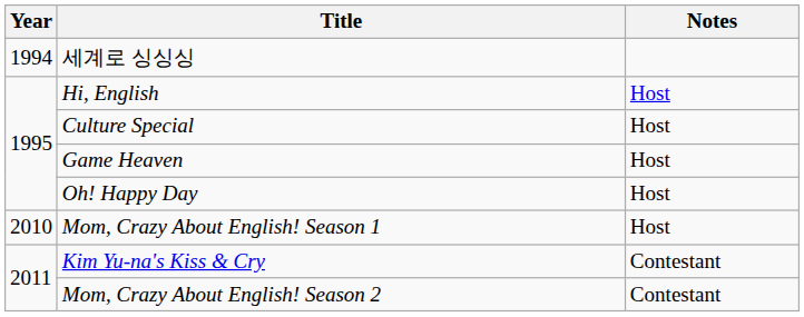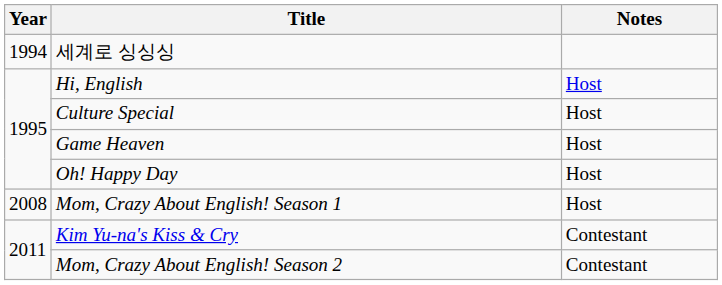Mom, Crazy About English! Season 1 | Year: 2010 -> 2008
